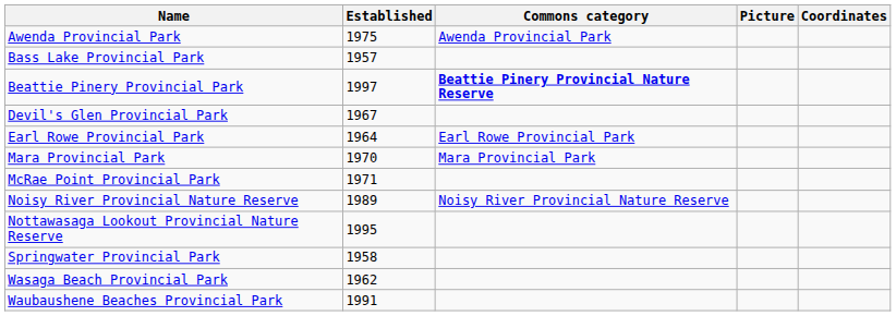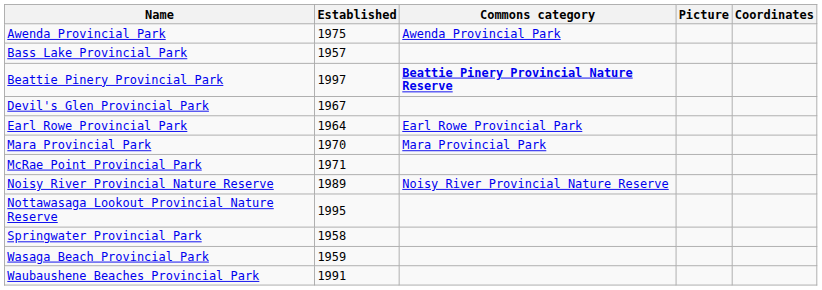Wasaga Beach Provincial Park | Established: 1962 -> 1959
